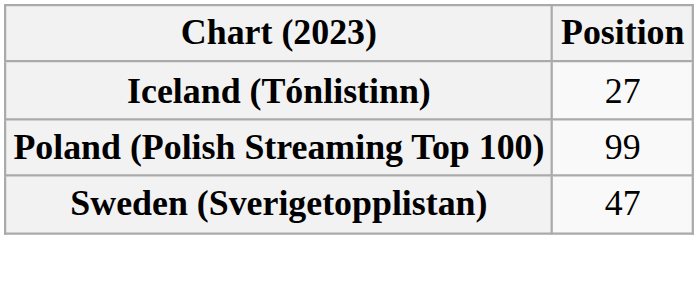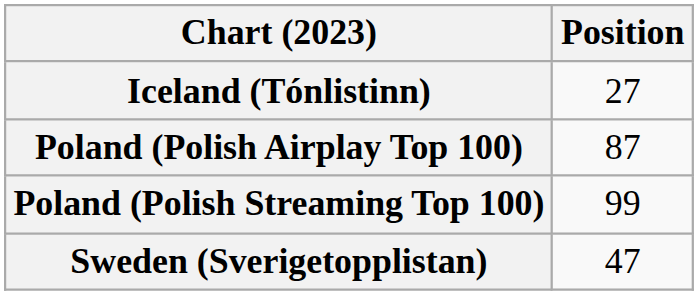+ row: Poland (Polish Airplay Top 100) | 87
